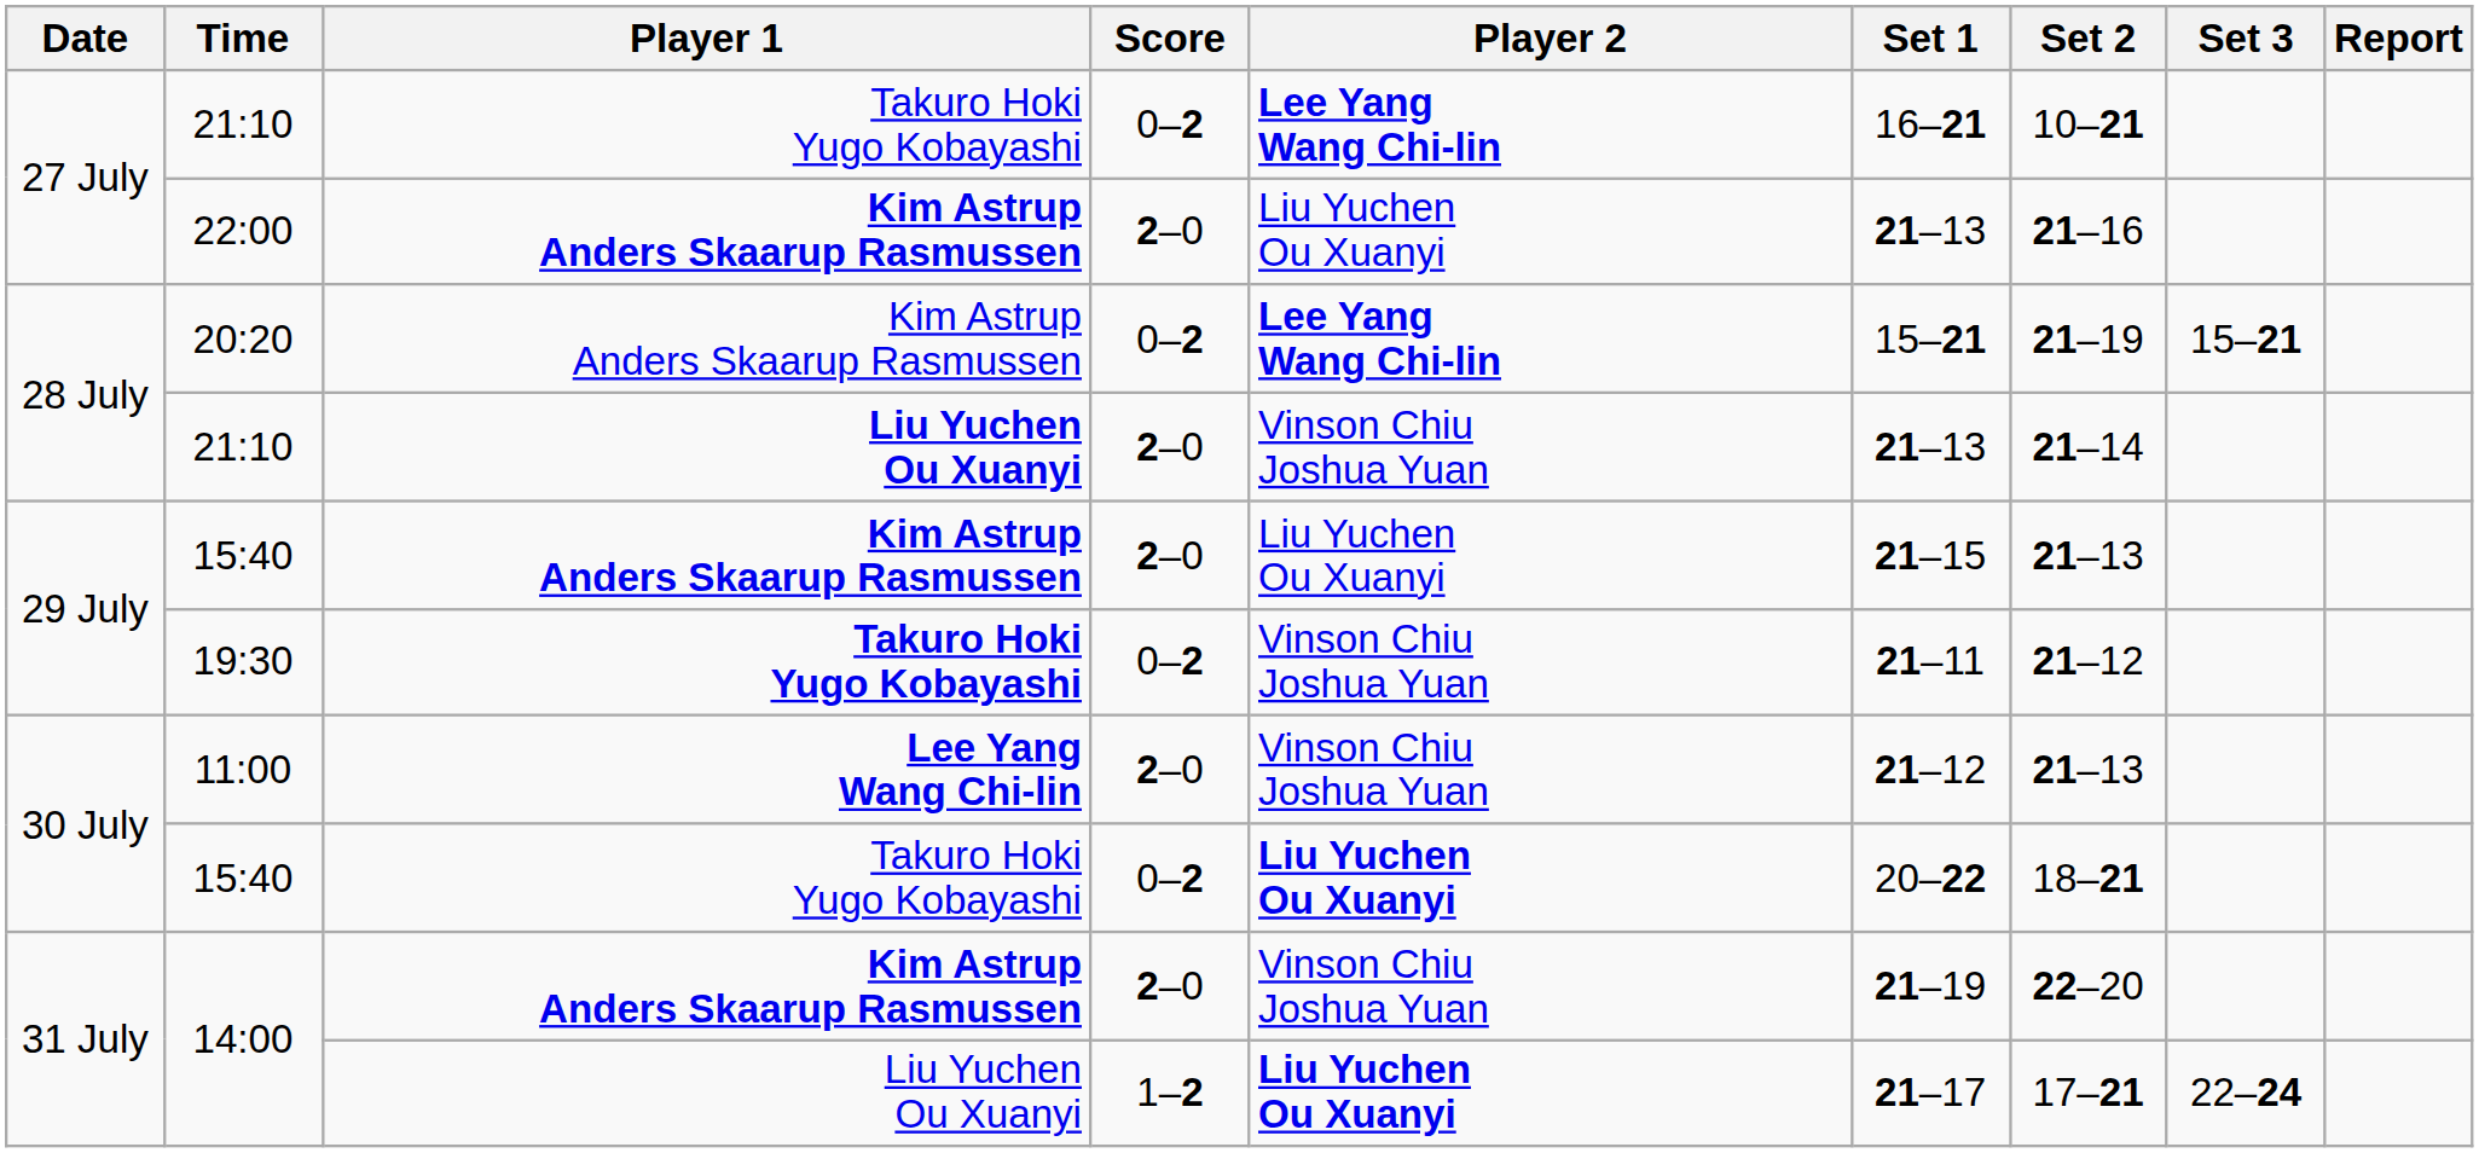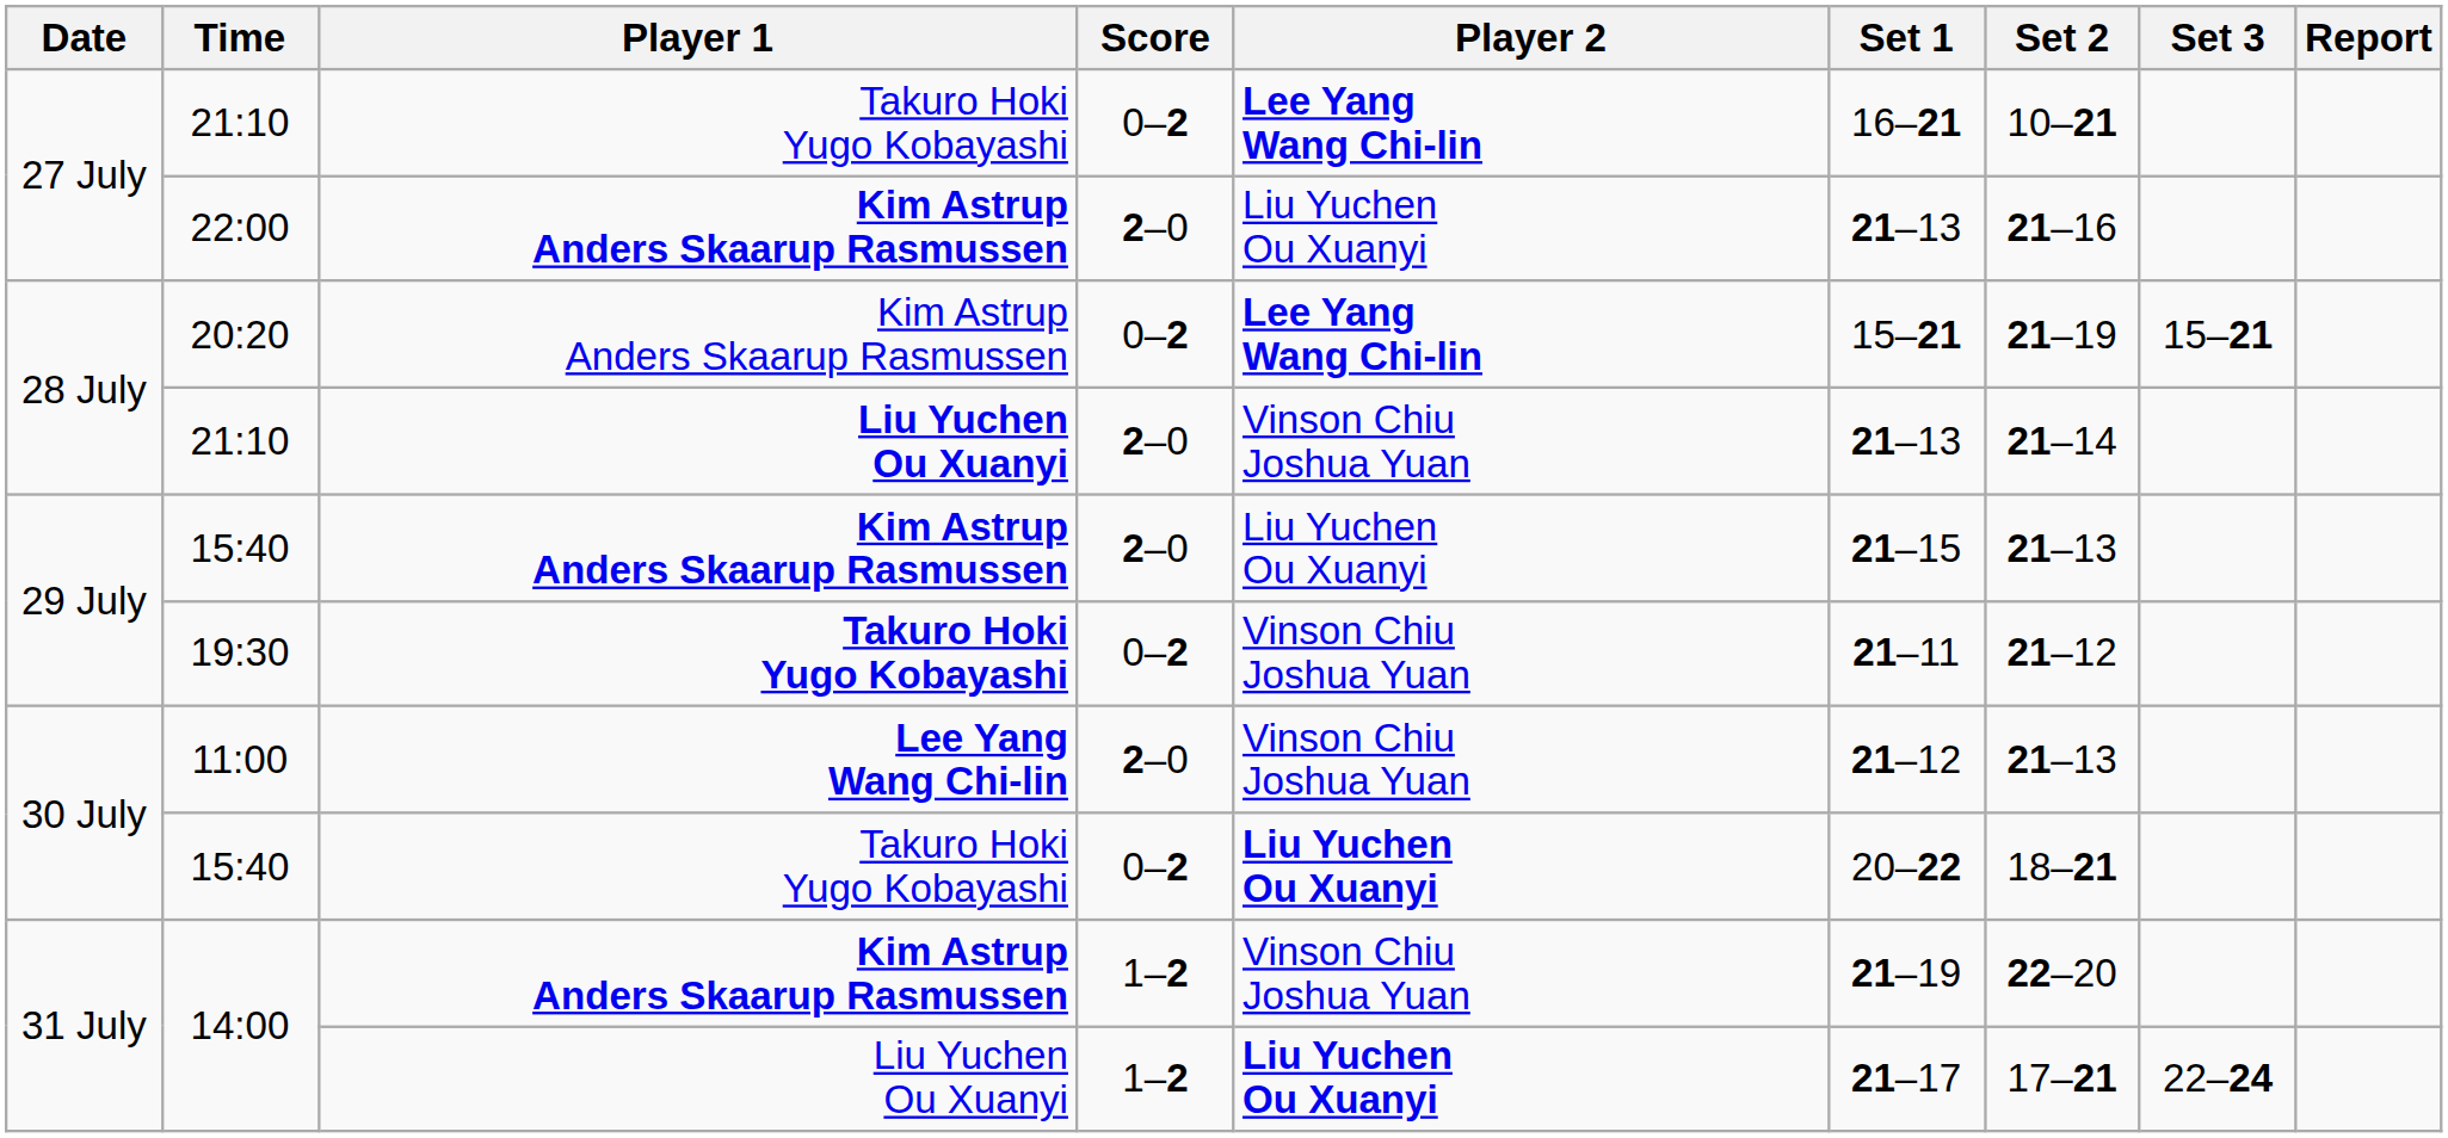14:00 / Kim Astrup Anders Skaarup Rasmussen | Score: 2–0 -> 1–2
